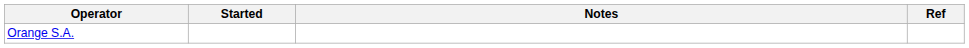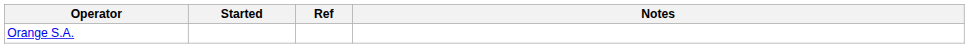columns swapped: Notes <-> Ref
